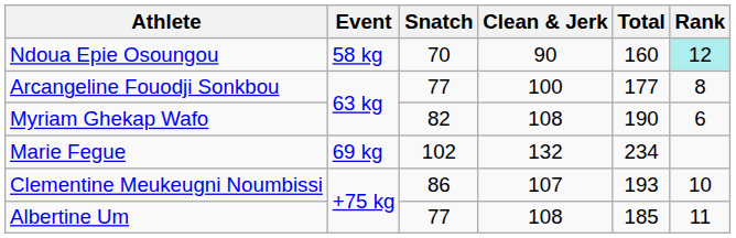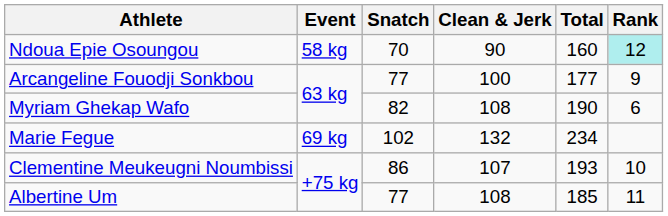Arcangeline Fouodji Sonkbou | Rank: 8 -> 9
